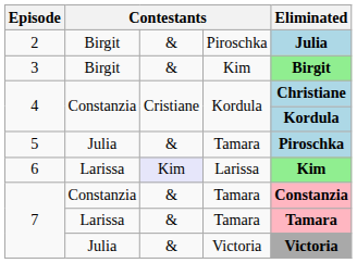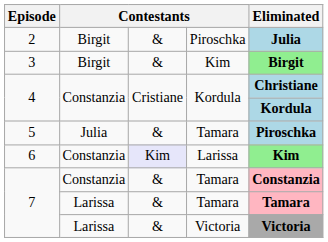6 | column 2: Larissa -> Constanzia
7 / Victoria | column 2: Julia -> Larissa
